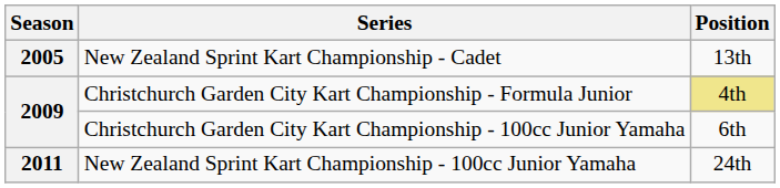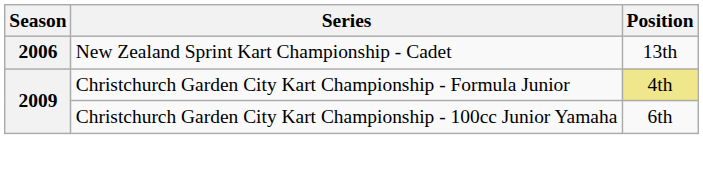New Zealand Sprint Kart Championship - Cadet | Season: 2005 -> 2006
- row: 2011 | New Zealand Sprint Kart Championship - 100cc Junior Yamaha | 24th
